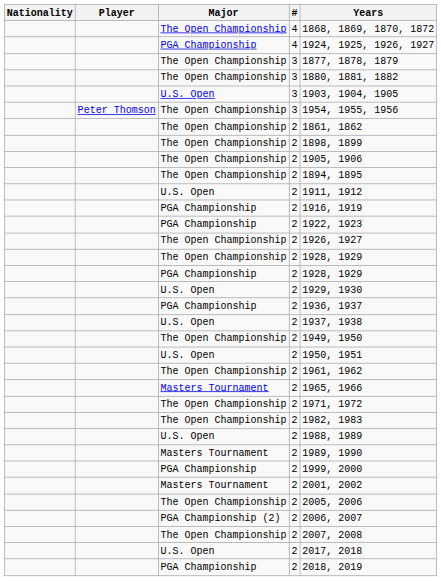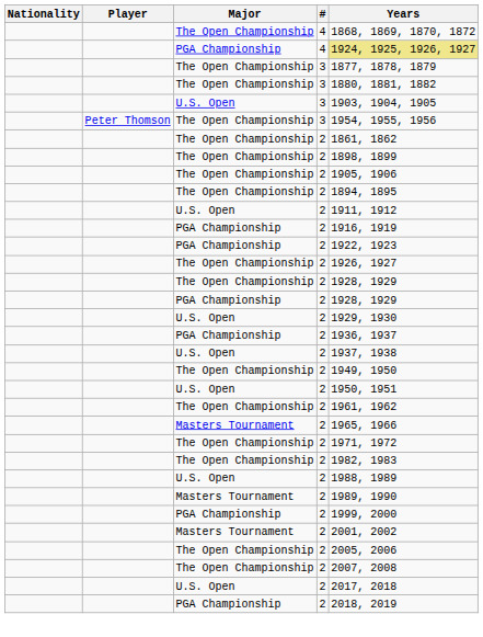PGA Championship / 4 | Years: no background -> khaki background
- row: PGA Championship (2) | 2 | 2006, 2007
